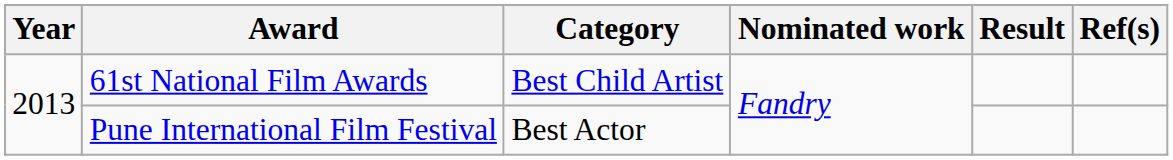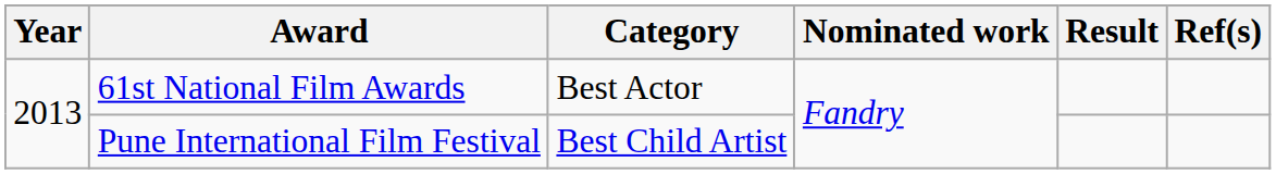61st National Film Awards | Category: Best Child Artist -> Best Actor
Pune International Film Festival | Category: Best Actor -> Best Child Artist
